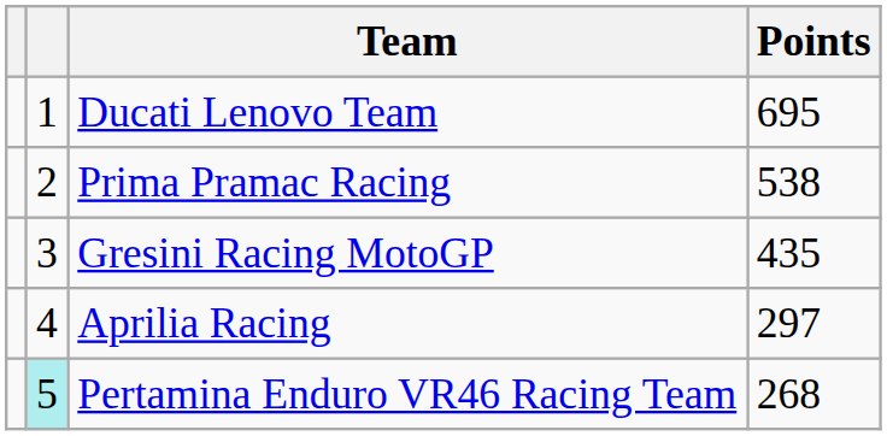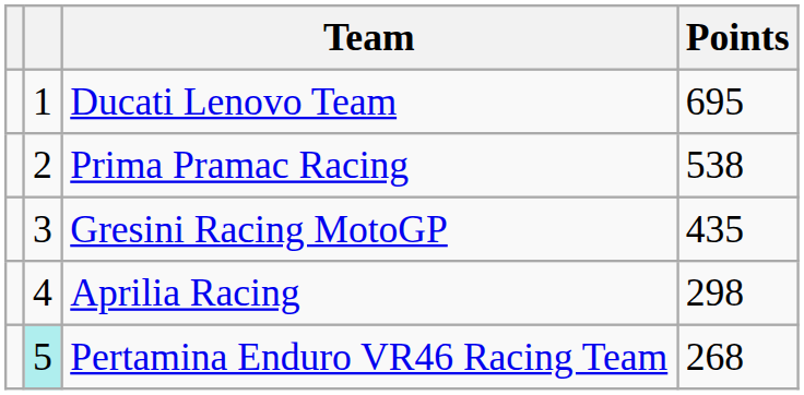Aprilia Racing | Points: 297 -> 298
